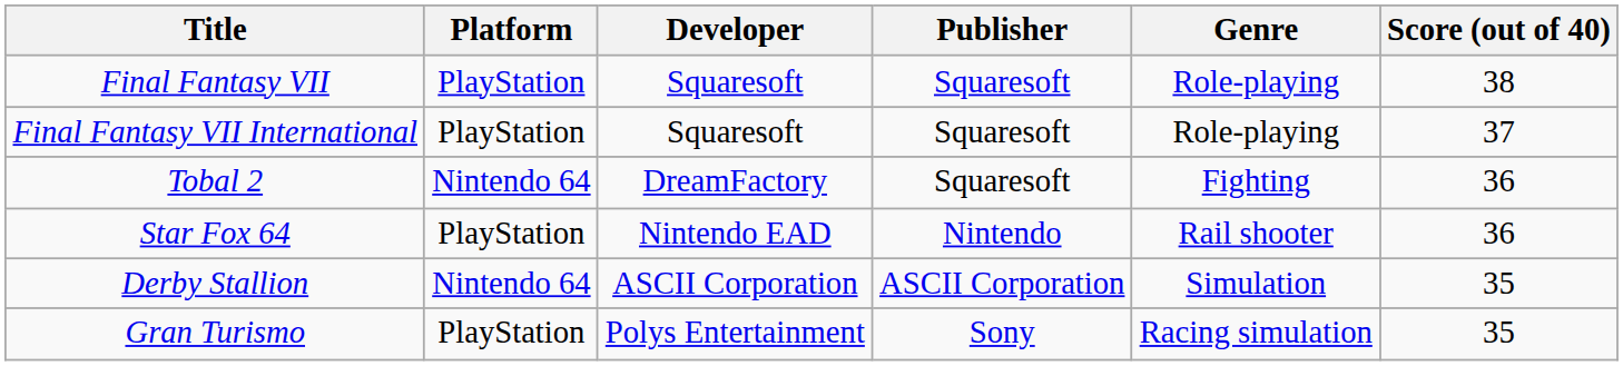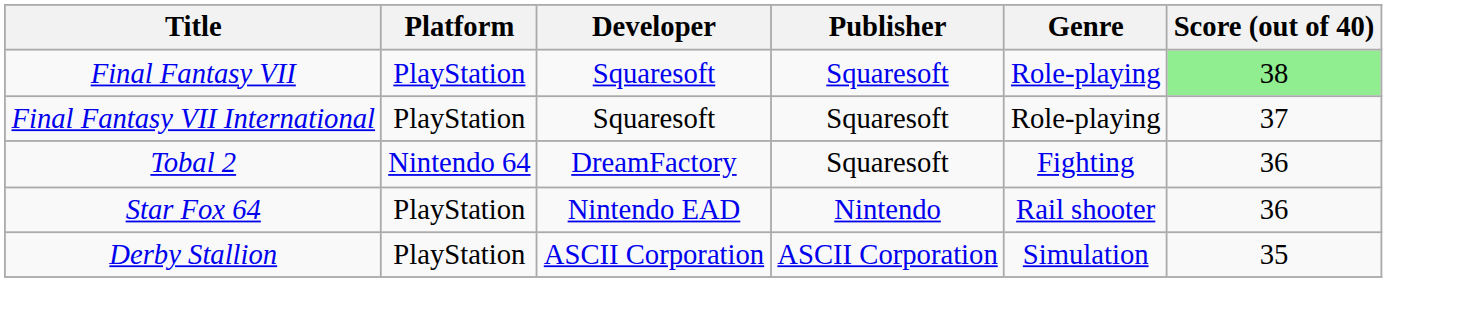Final Fantasy VII | Score (out of 40): no background -> lightgreen background
Derby Stallion | Platform: Nintendo 64 -> PlayStation
- row: Gran Turismo | PlayStation | Polys Entertainment | Sony | Racing simulation | 35
